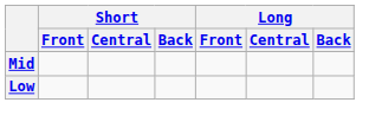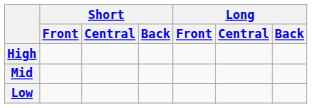+ row: High
